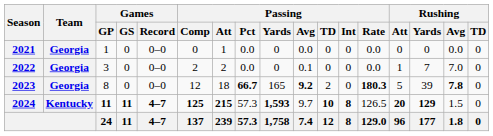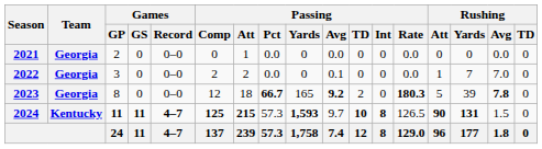2021 | Games / GP: 1 -> 2
2024 | Rushing / Att: 20 -> 90
2024 | Rushing / Yards: 129 -> 131
